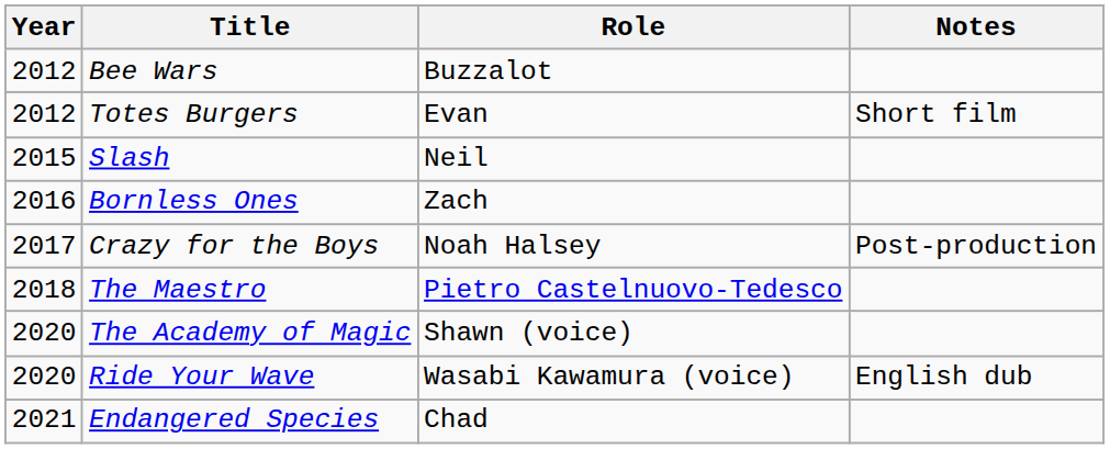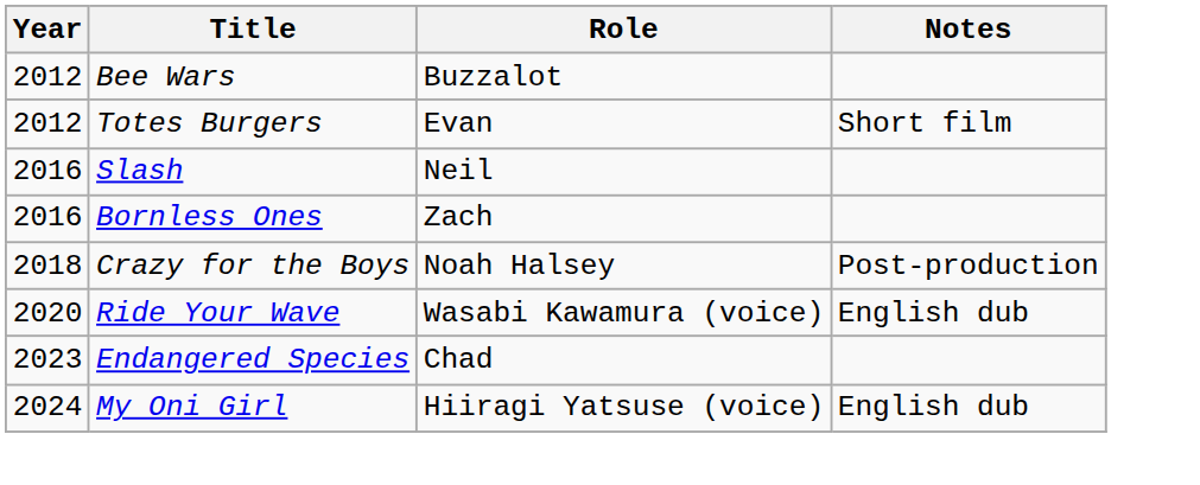Slash | Year: 2015 -> 2016
Crazy for the Boys | Year: 2017 -> 2018
- row: 2018 | The Maestro | Pietro Castelnuovo-Tedesco
- row: 2020 | The Academy of Magic | Shawn (voice)
Endangered Species | Year: 2021 -> 2023
+ row: 2024 | My Oni Girl | Hiiragi Yatsuse (voice) | English dub
